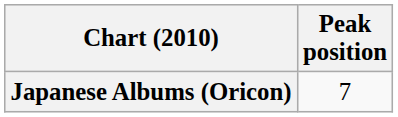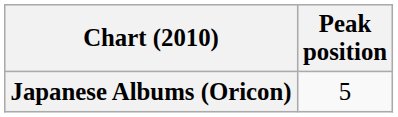Japanese Albums (Oricon) | Peak position: 7 -> 5
